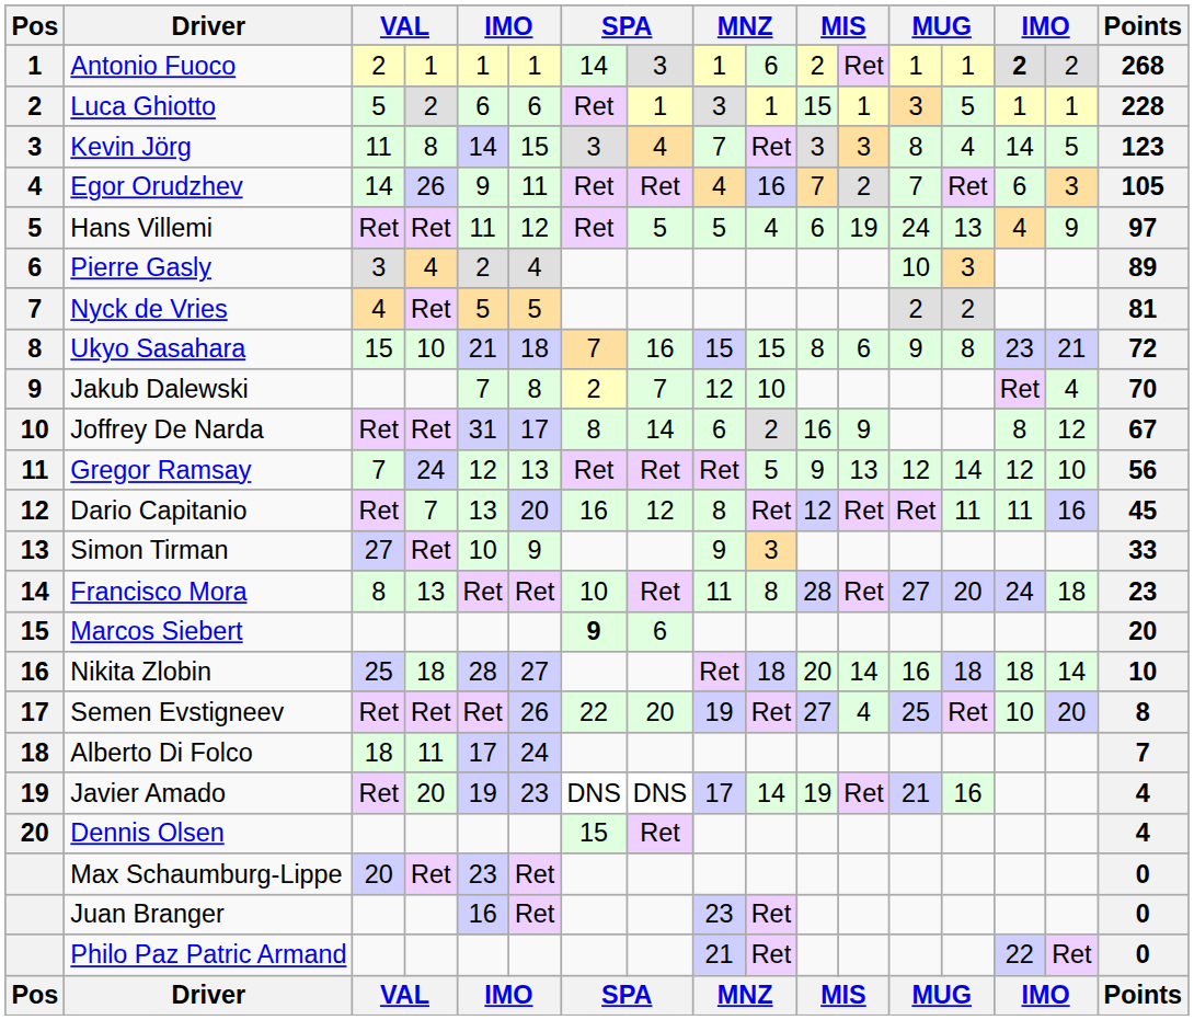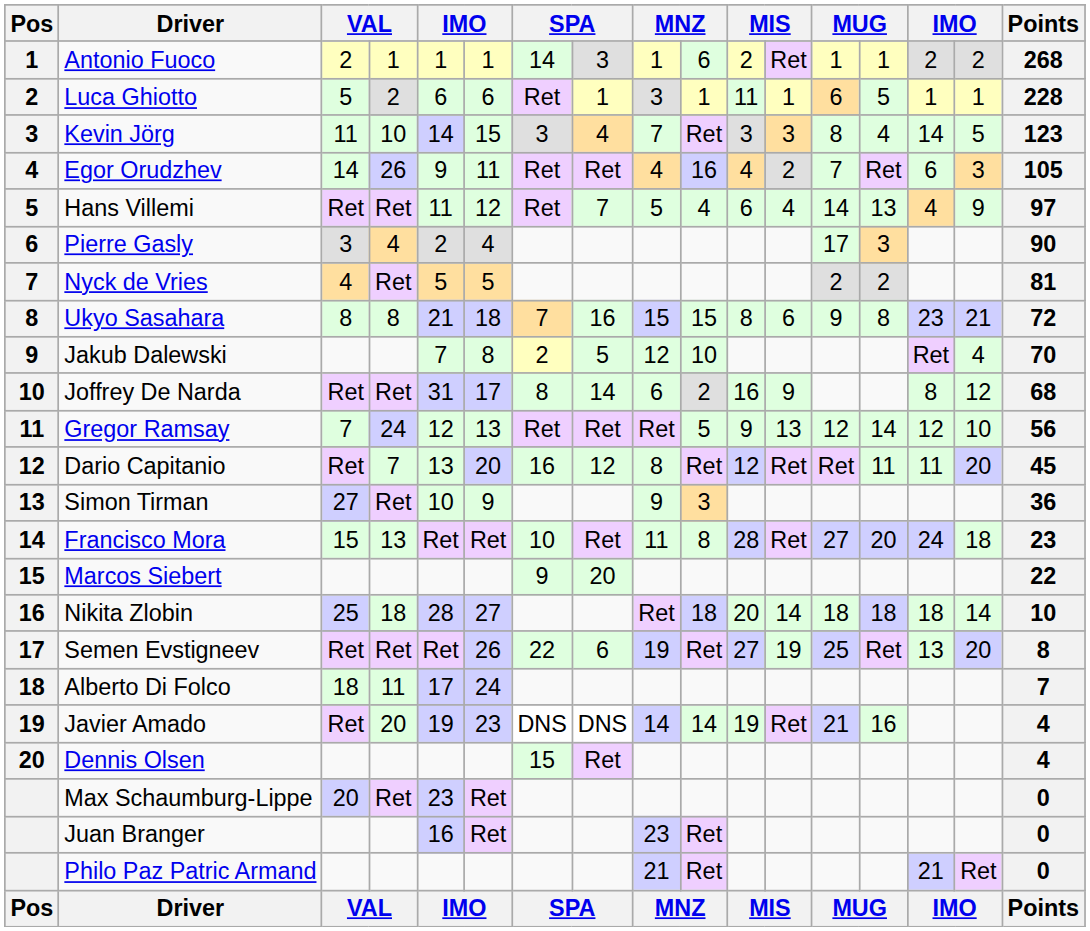Antonio Fuoco | column 15: bold -> normal
Luca Ghiotto | column 11: 15 -> 11
Luca Ghiotto | column 13: 3 -> 6
Kevin Jörg | column 4: 8 -> 10
Egor Orudzhev | column 11: 7 -> 4
Hans Villemi | column 8: 5 -> 7
Hans Villemi | column 12: 19 -> 4
Hans Villemi | column 13: 24 -> 14
Pierre Gasly | column 13: 10 -> 17
Pierre Gasly | Points: 89 -> 90
Ukyo Sasahara | column 3: 15 -> 8
Ukyo Sasahara | column 4: 10 -> 8
Jakub Dalewski | column 8: 7 -> 5
Joffrey De Narda | Points: 67 -> 68
Dario Capitanio | column 16: 16 -> 20
Simon Tirman | Points: 33 -> 36
Francisco Mora | column 3: 8 -> 15
Marcos Siebert | column 7: bold -> normal
Marcos Siebert | column 8: 6 -> 20
Marcos Siebert | Points: 20 -> 22
Nikita Zlobin | column 13: 16 -> 18
Semen Evstigneev | column 8: 20 -> 6
Semen Evstigneev | column 12: 4 -> 19
Semen Evstigneev | column 15: 10 -> 13
Javier Amado | column 9: 17 -> 14
Philo Paz Patric Armand | column 15: 22 -> 21
